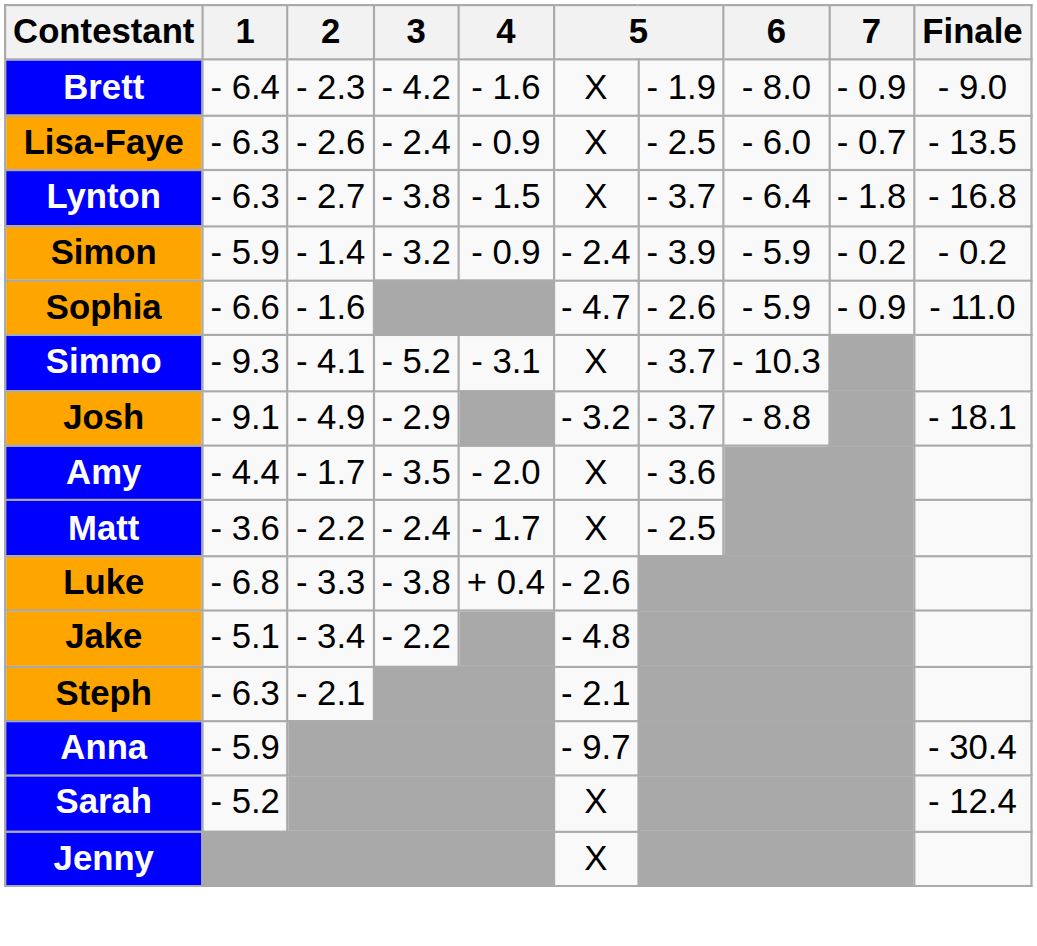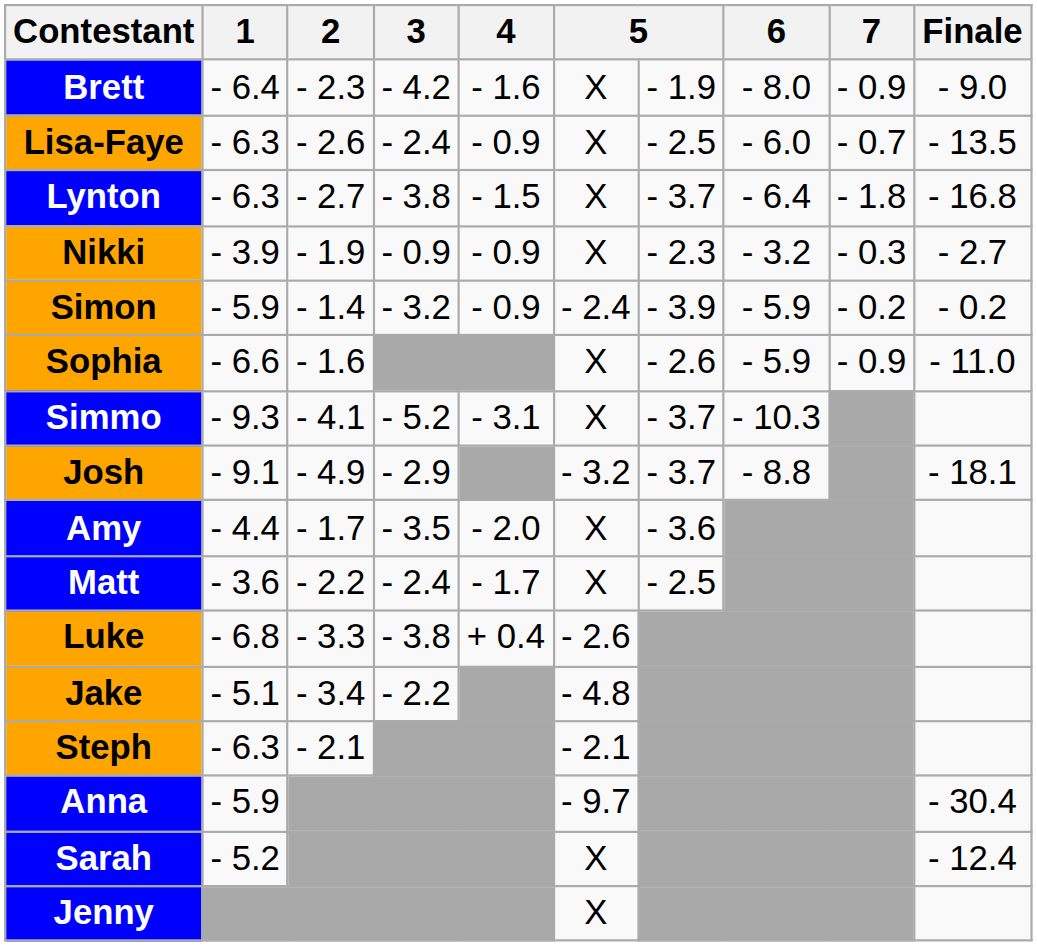+ row: Nikki | - 3.9 | - 1.9 | - 0.9 | - 0.9 | X | - 2.3 | - 3.2 | - 0.3 | - 2.7
Sophia | column 6: - 4.7 -> X
